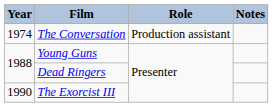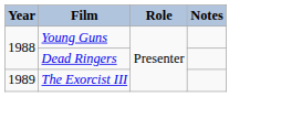- row: 1974 | The Conversation | Production assistant
The Exorcist III | Year: 1990 -> 1989
